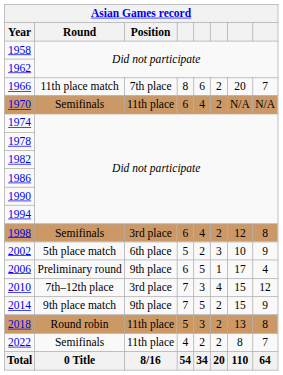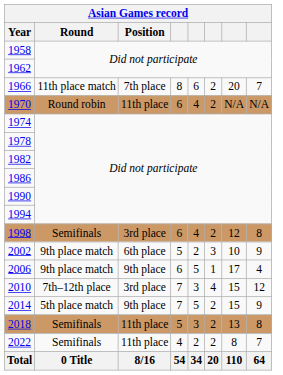1970 | Round: Semifinals -> Round robin
2002 | Round: 5th place match -> 9th place match
2006 | Round: Preliminary round -> 9th place match
2014 | Round: 9th place match -> 5th place match
2018 | Round: Round robin -> Semifinals
